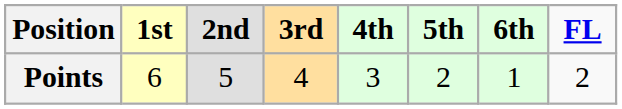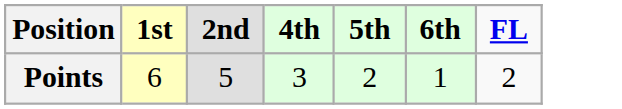- column: 3rd | 4
